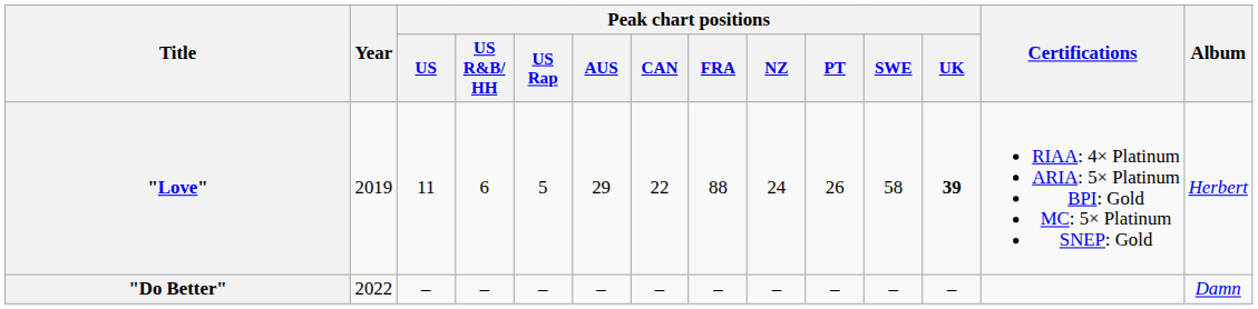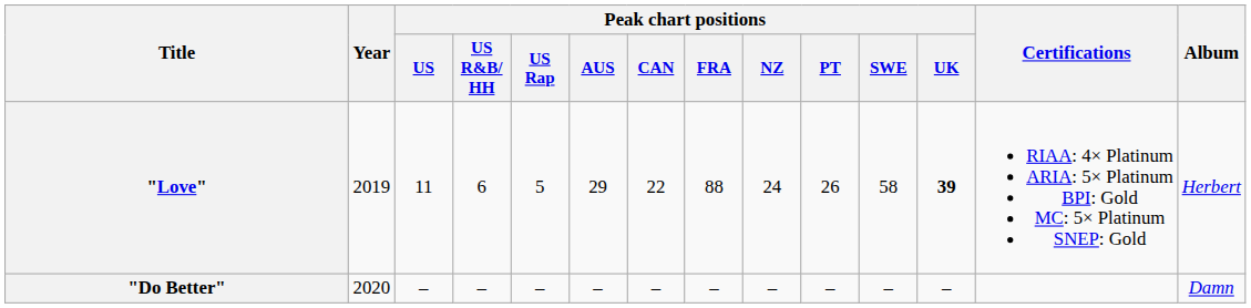"Do Better" | Year: 2022 -> 2020
